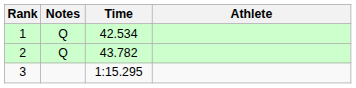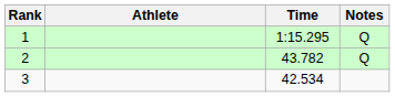columns swapped: Athlete <-> Notes
1 | Time: 42.534 -> 1:15.295
3 | Time: 1:15.295 -> 42.534
